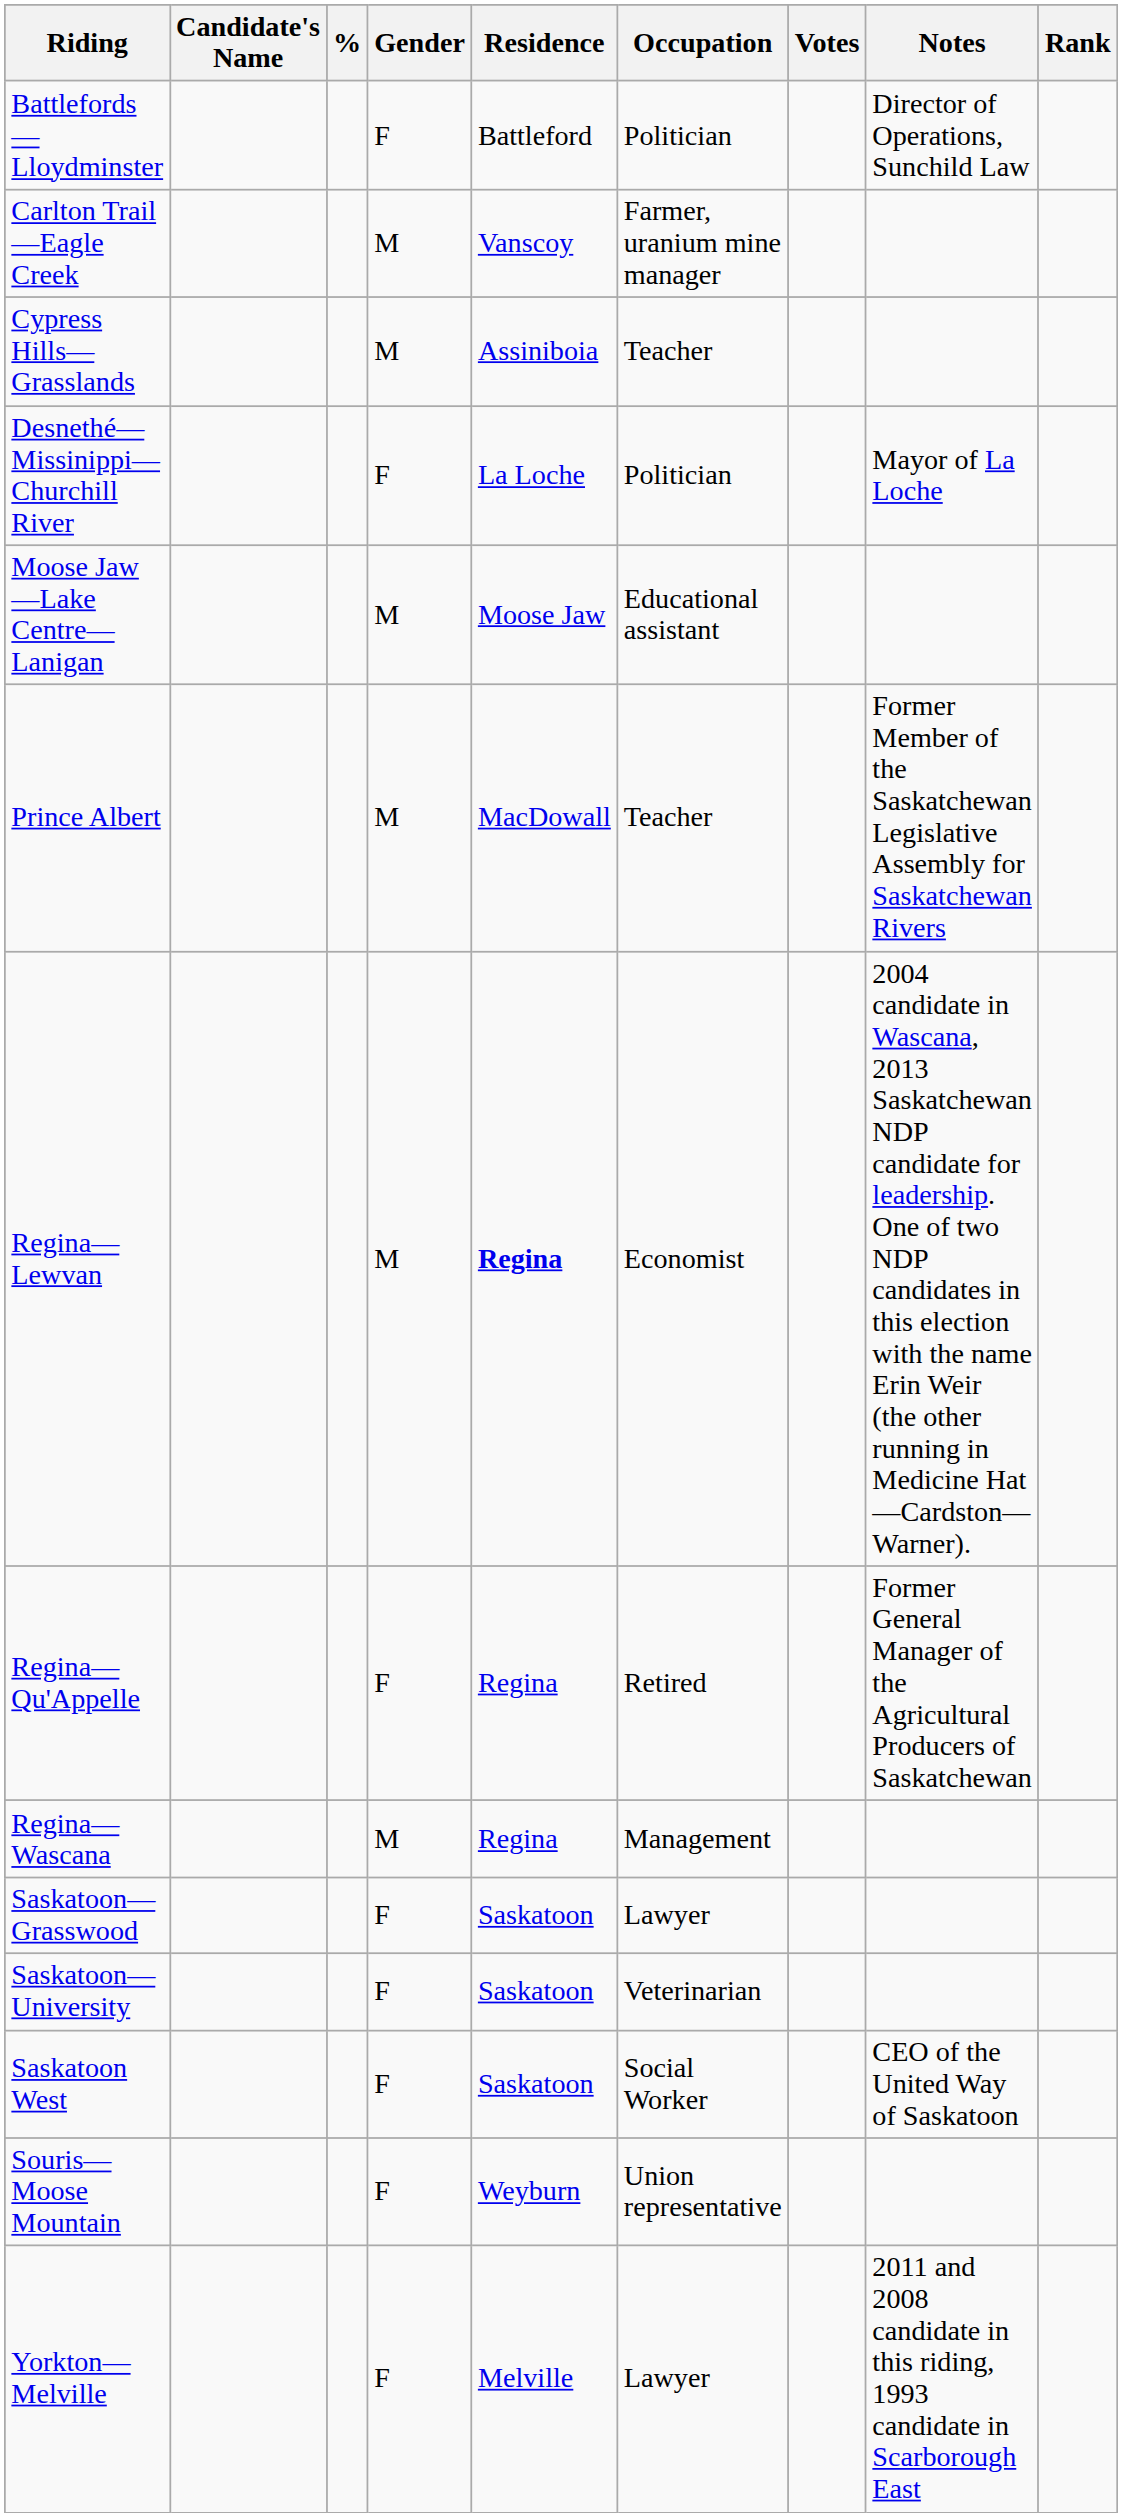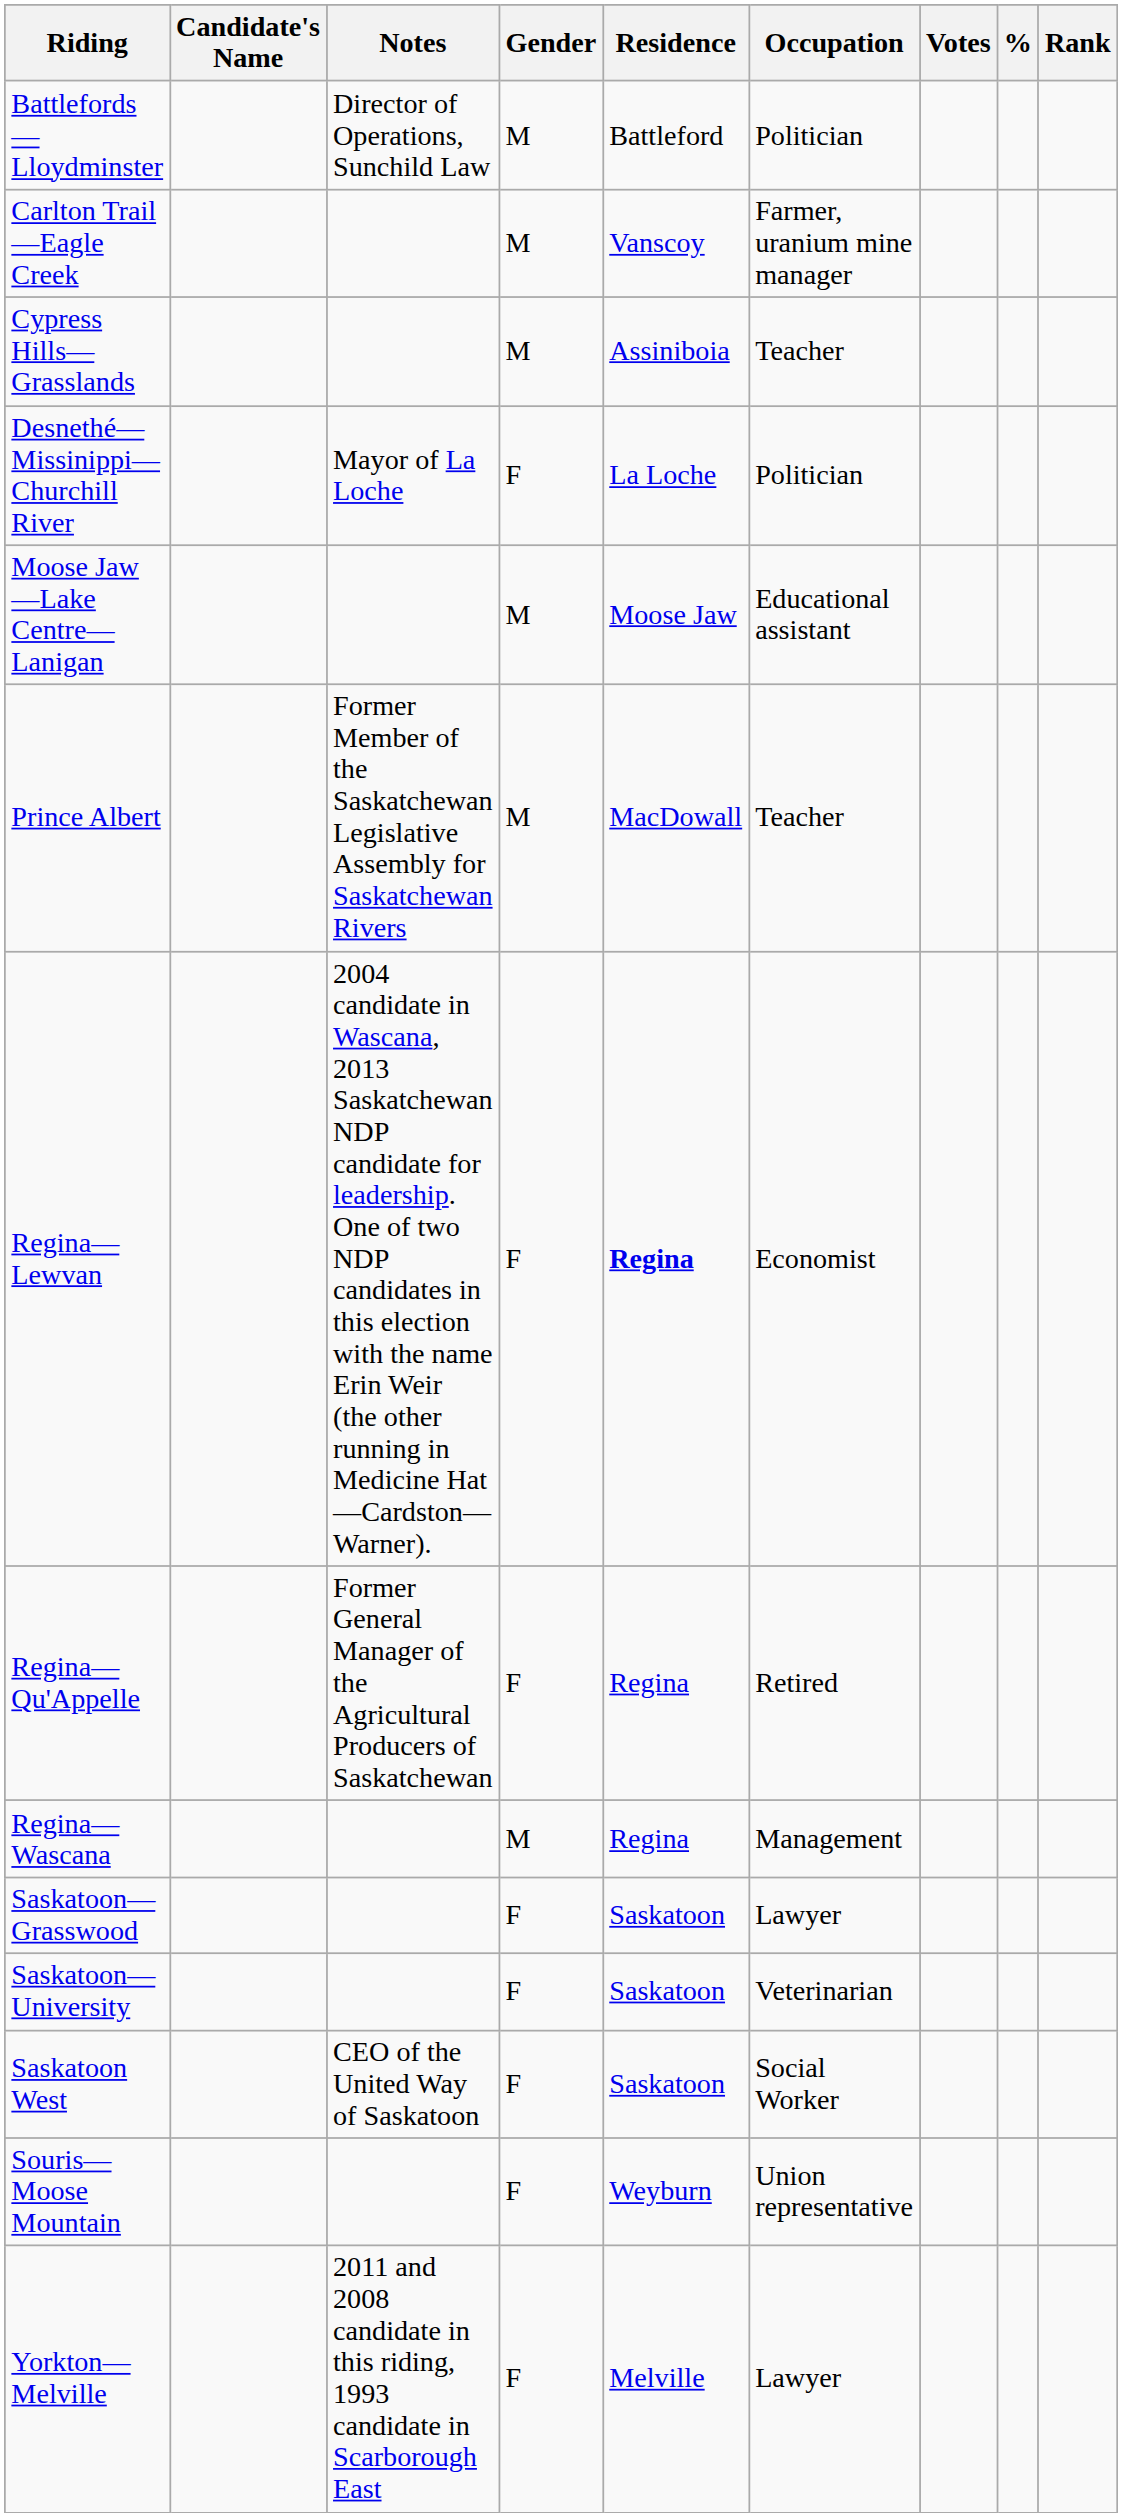columns swapped: Notes <-> %
Battlefords—Lloydminster | Gender: F -> M
Regina—Lewvan | Gender: M -> F
